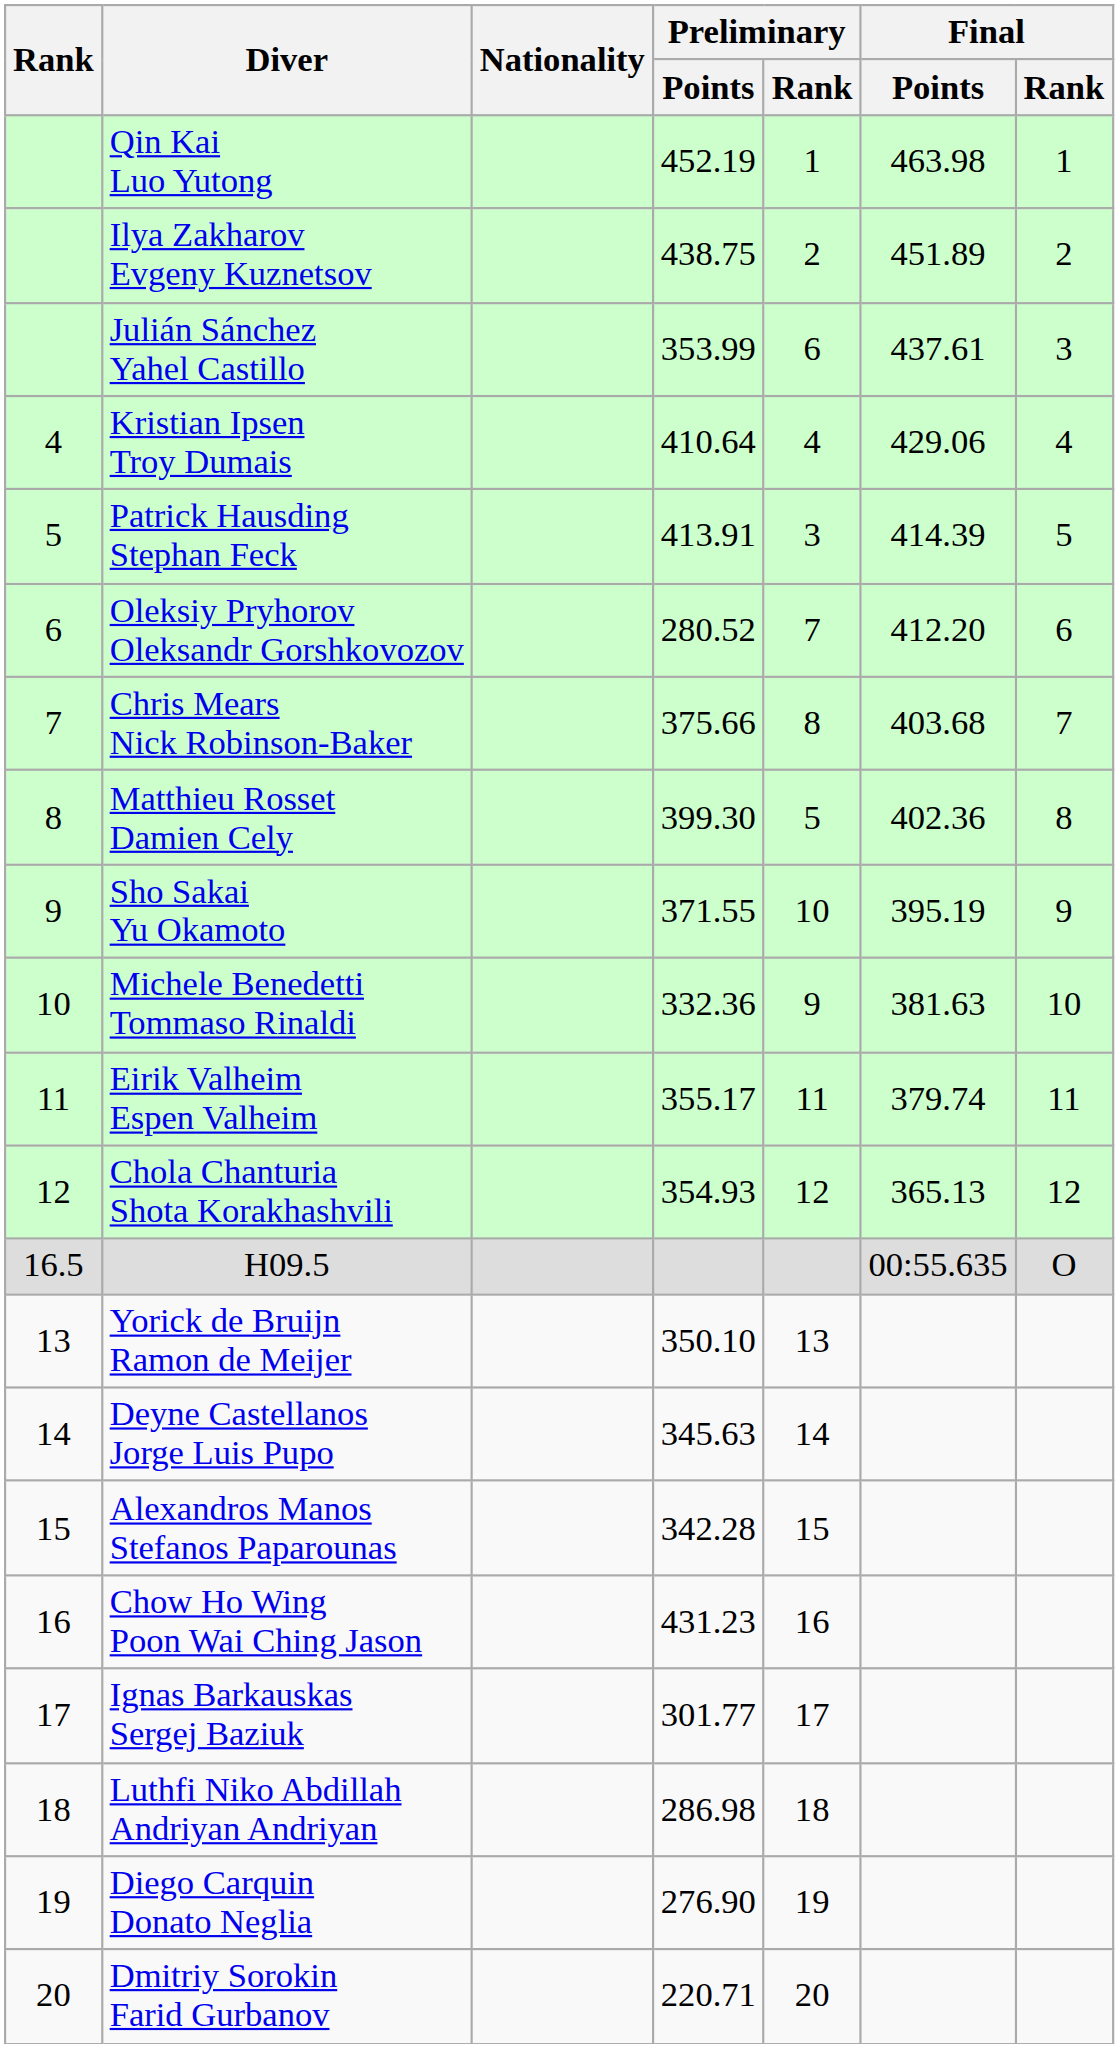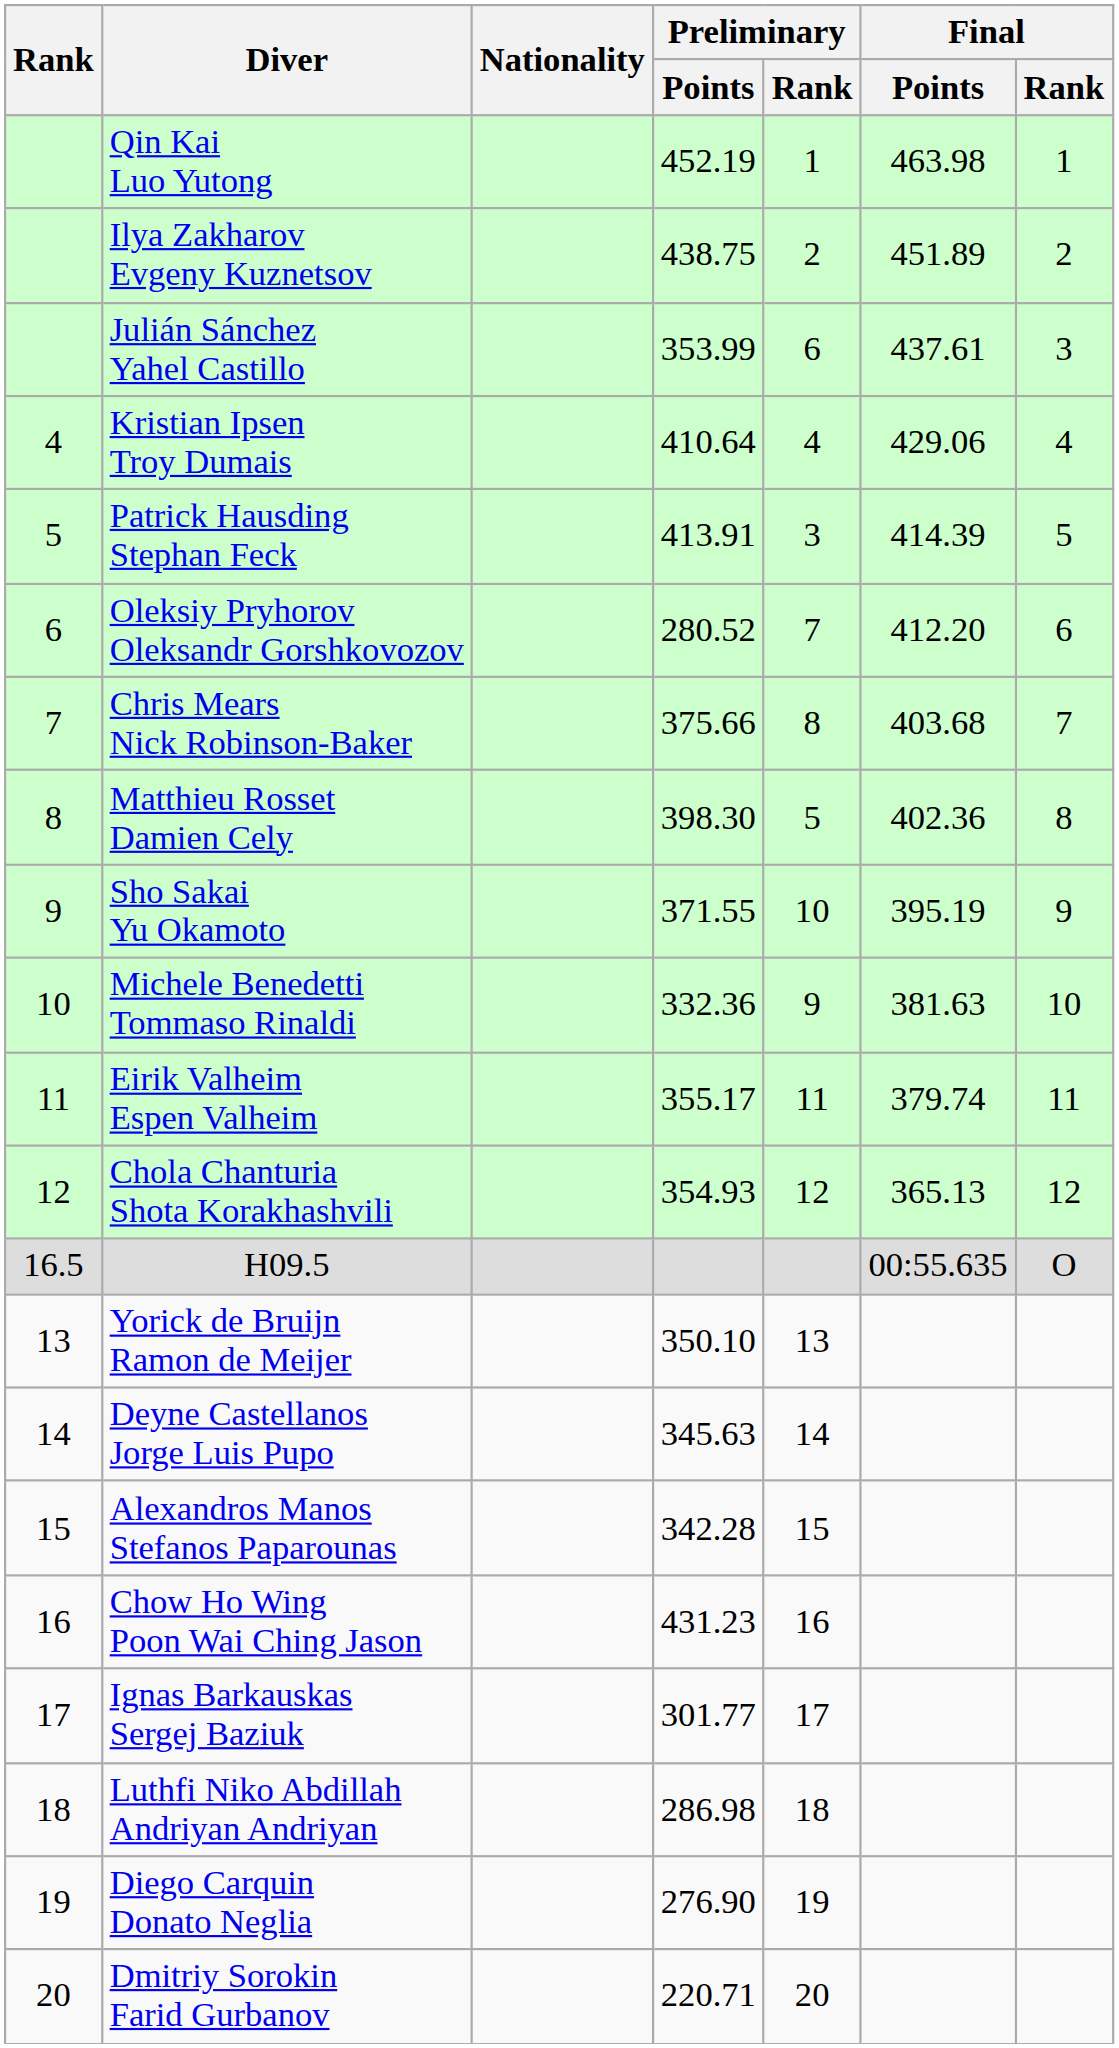Matthieu Rosset Damien Cely | Preliminary / Points: 399.30 -> 398.30
